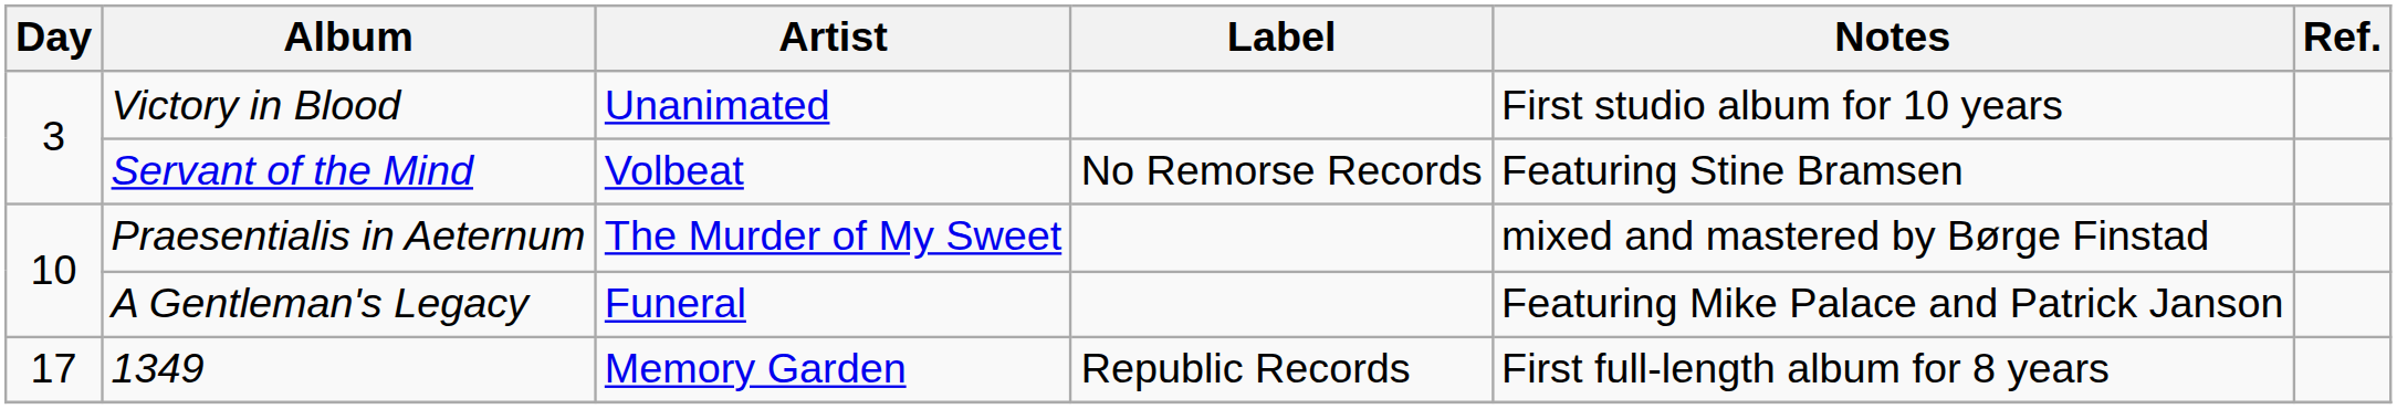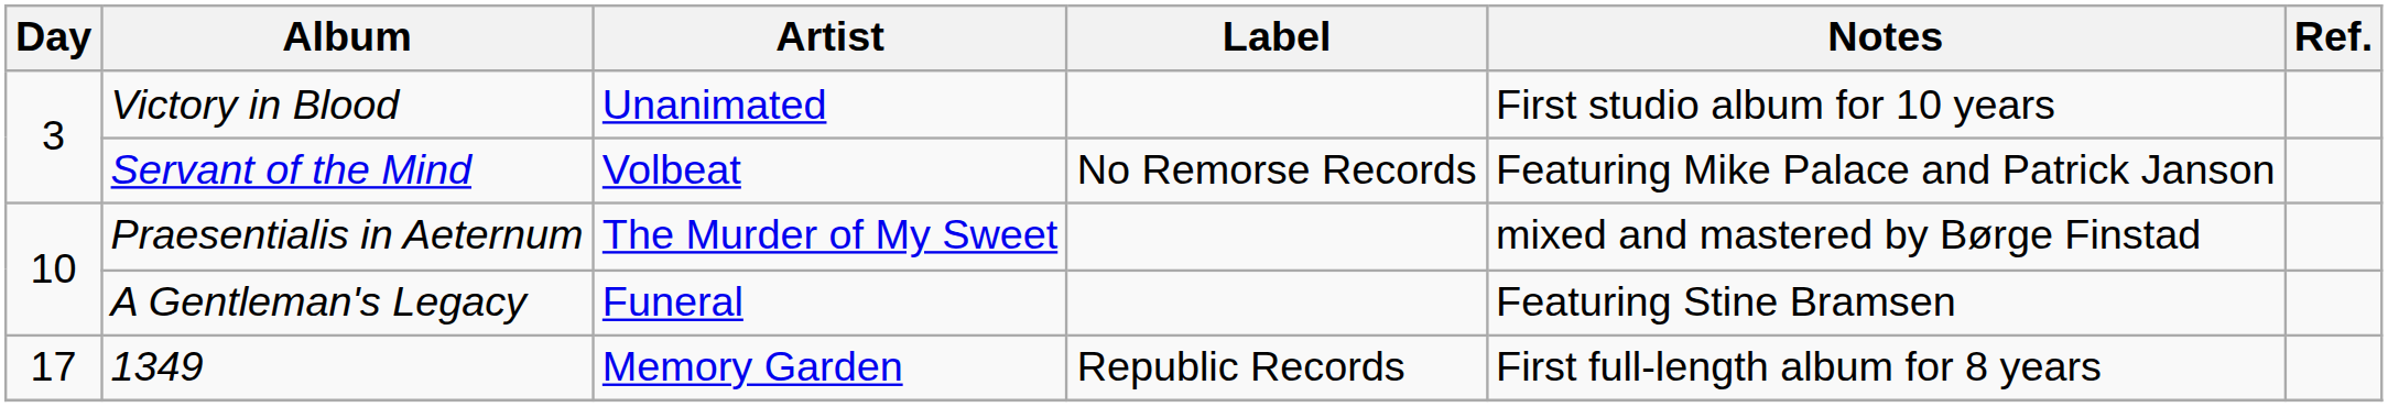Servant of the Mind | Notes: Featuring Stine Bramsen -> Featuring Mike Palace and Patrick Janson
A Gentleman's Legacy | Notes: Featuring Mike Palace and Patrick Janson -> Featuring Stine Bramsen
